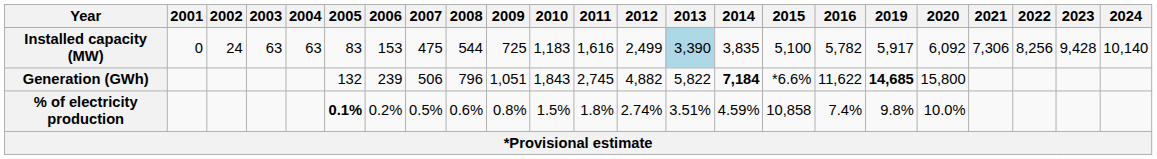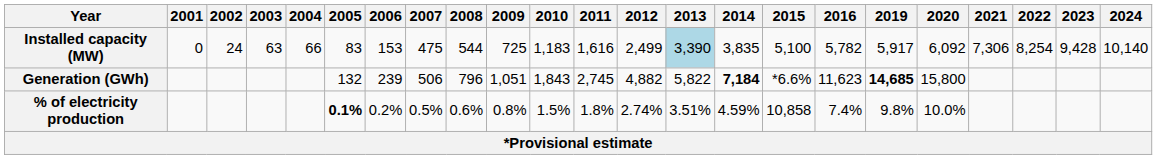Installed capacity (MW) | 2004: 63 -> 66
Installed capacity (MW) | 2022: 8,256 -> 8,254
Generation (GWh) | 2016: 11,622 -> 11,623
